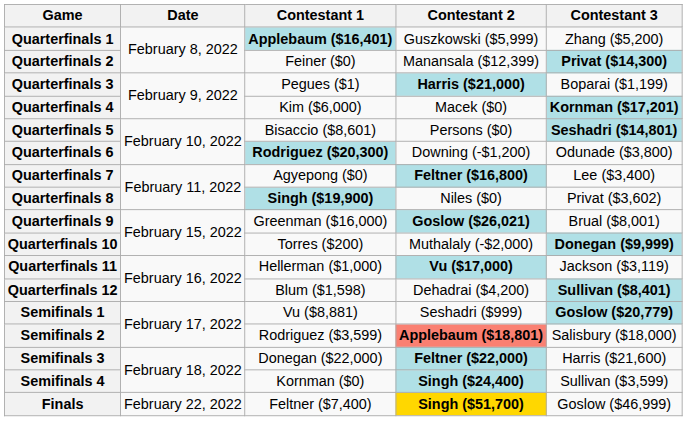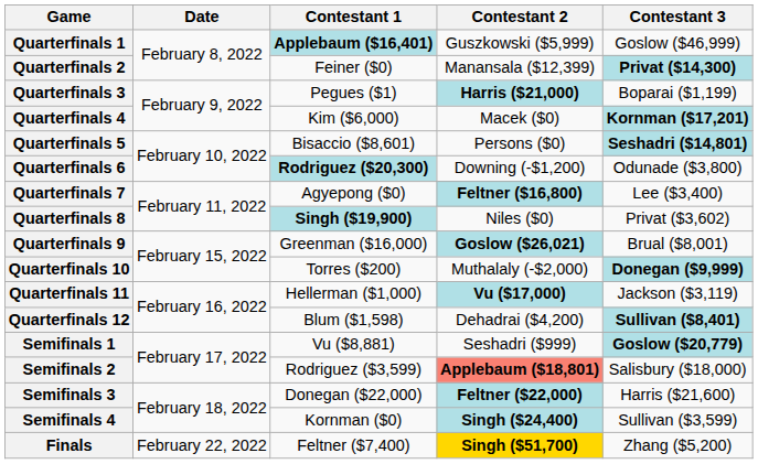Quarterfinals 1 | Contestant 3: Zhang ($5,200) -> Goslow ($46,999)
Finals | Contestant 3: Goslow ($46,999) -> Zhang ($5,200)
